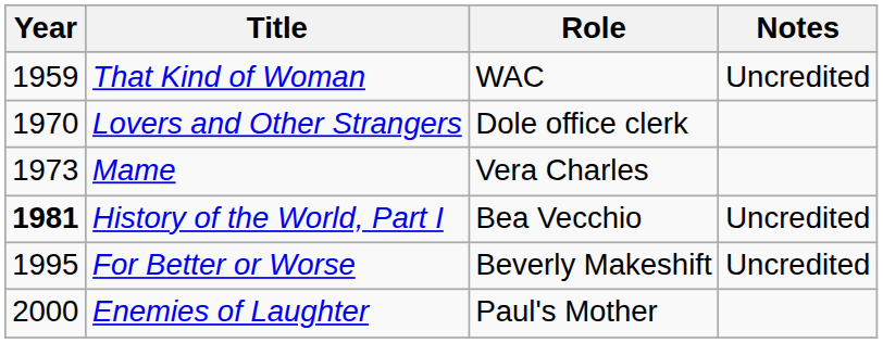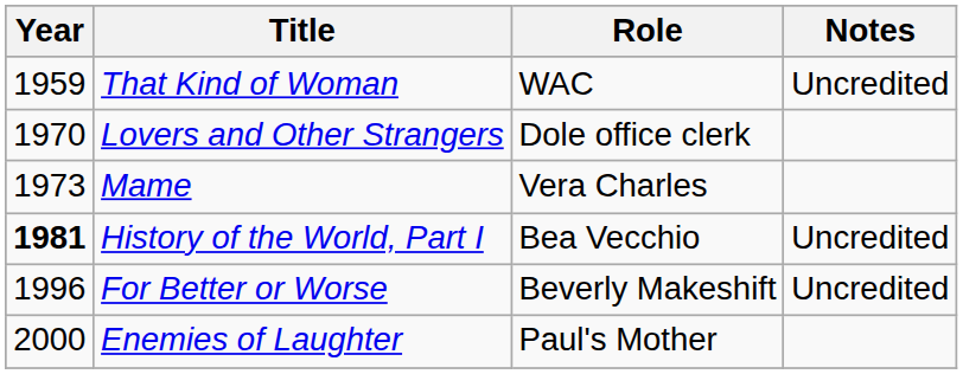For Better or Worse | Year: 1995 -> 1996
